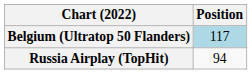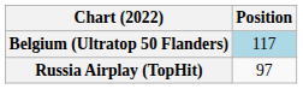Russia Airplay (TopHit) | Position: 94 -> 97
